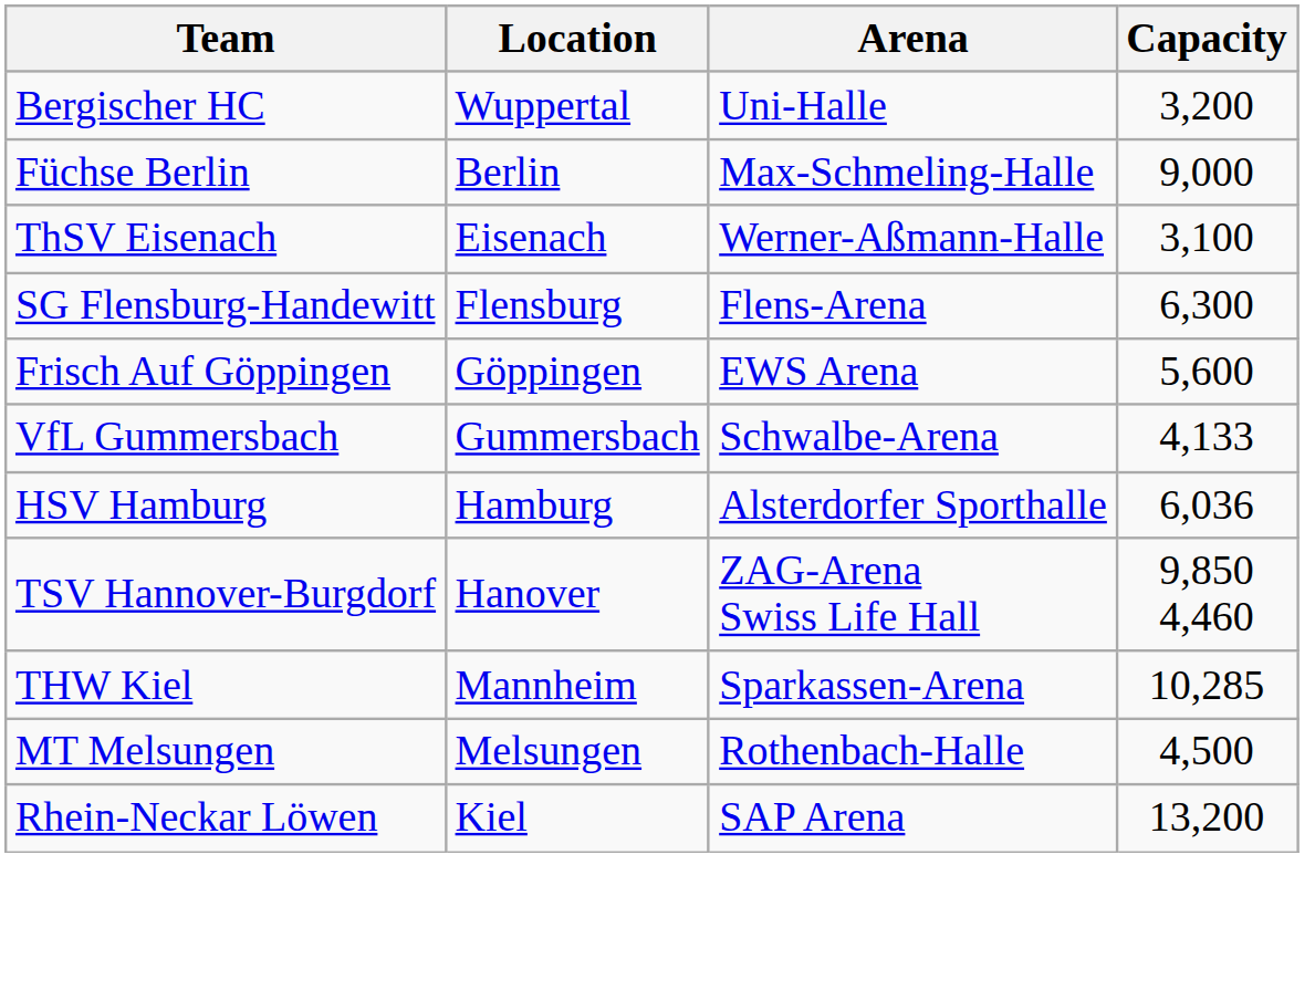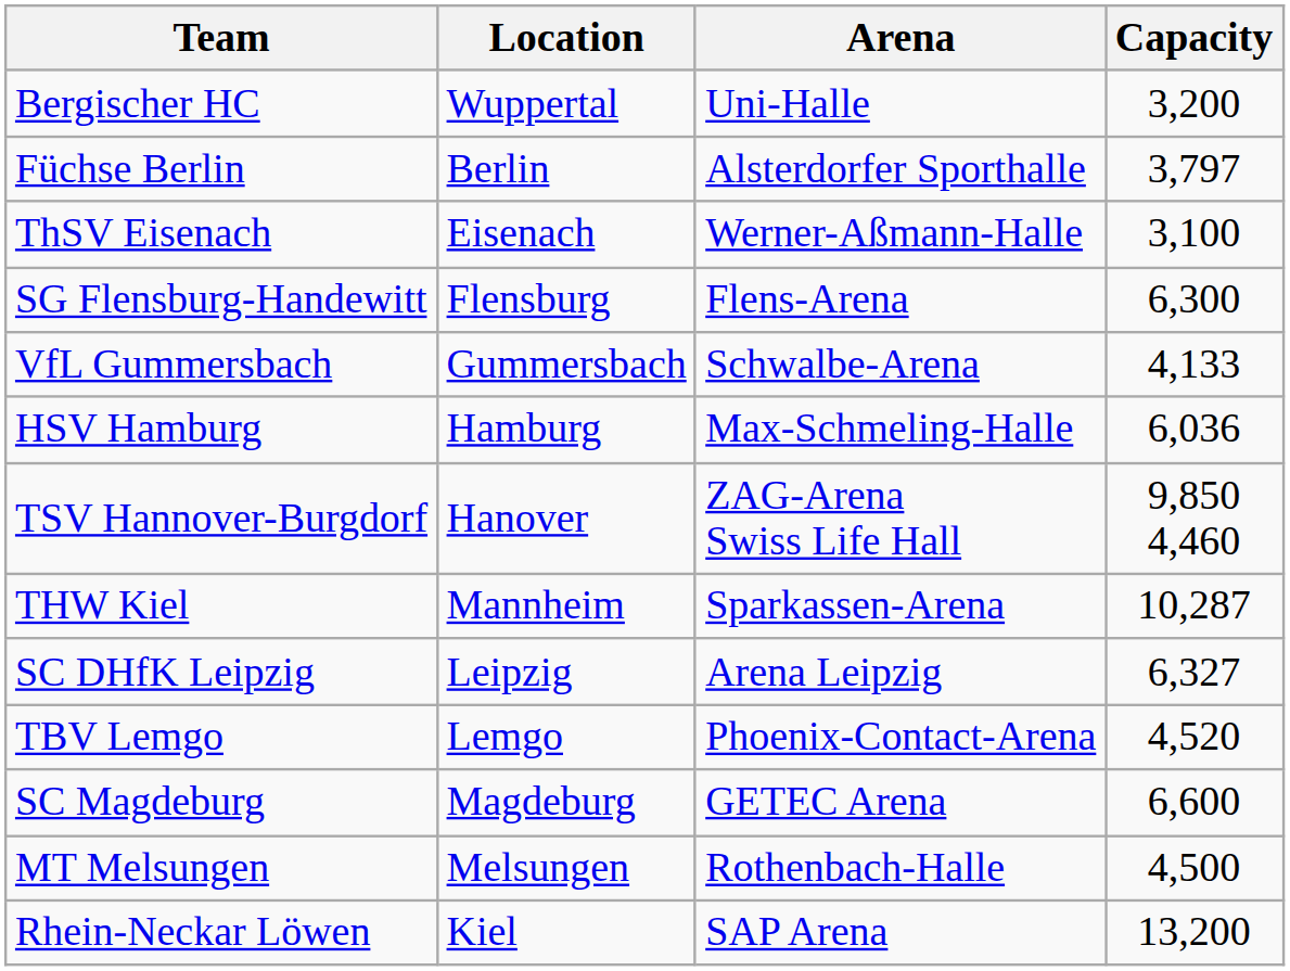Füchse Berlin | Arena: Max-Schmeling-Halle -> Alsterdorfer Sporthalle
Füchse Berlin | Capacity: 9,000 -> 3,797
- row: Frisch Auf Göppingen | Göppingen | EWS Arena | 5,600
HSV Hamburg | Arena: Alsterdorfer Sporthalle -> Max-Schmeling-Halle
THW Kiel | Capacity: 10,285 -> 10,287
+ row: SC DHfK Leipzig | Leipzig | Arena Leipzig | 6,327
+ row: TBV Lemgo | Lemgo | Phoenix-Contact-Arena | 4,520
+ row: SC Magdeburg | Magdeburg | GETEC Arena | 6,600
